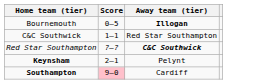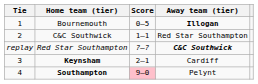+ column: Tie | 1 | 2 | replay | 3 | 4
Keynsham | Away team (tier): Pelynt -> Cardiff
Southampton | Away team (tier): Cardiff -> Pelynt
